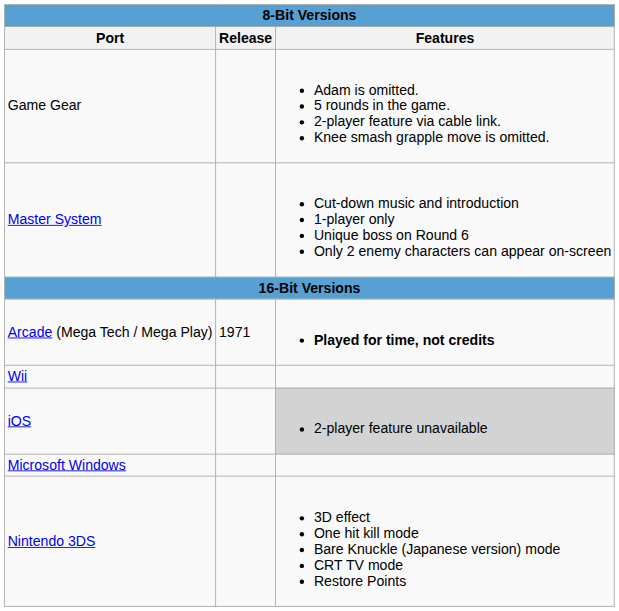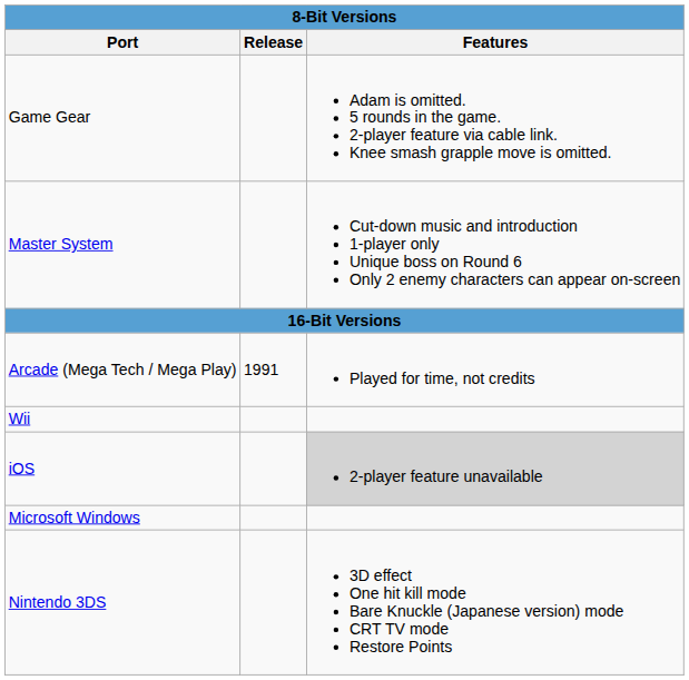Arcade (Mega Tech / Mega Play) | Release: 1971 -> 1991
Arcade (Mega Tech / Mega Play) | Features: bold -> normal
